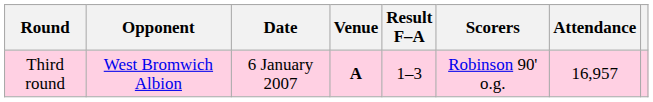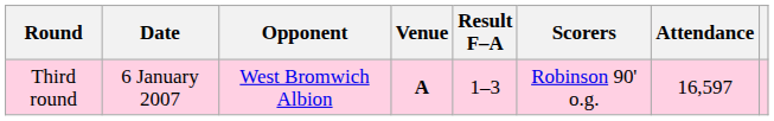columns swapped: Date <-> Opponent
Third round | Attendance: 16,957 -> 16,597
